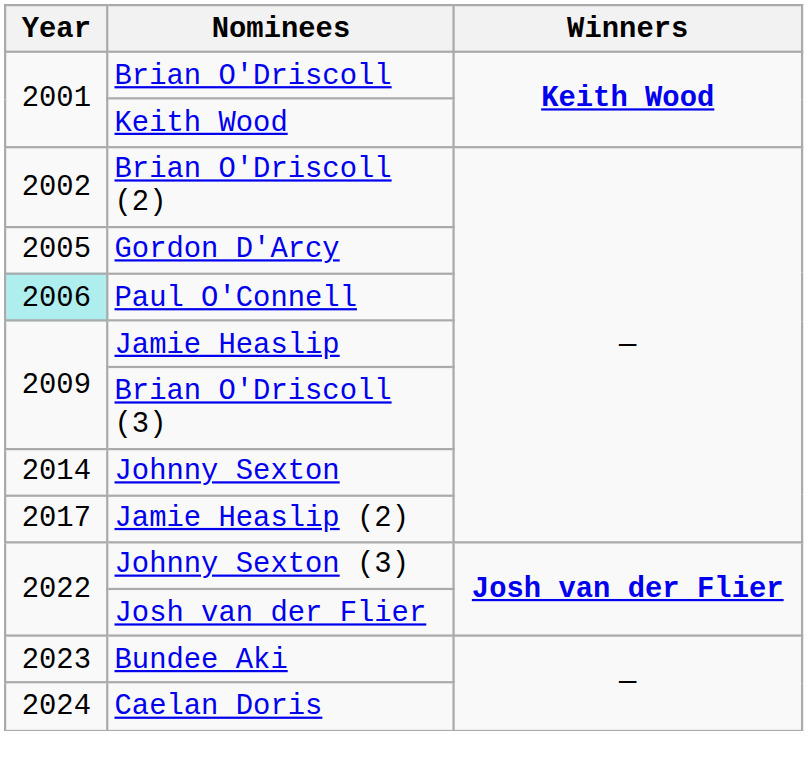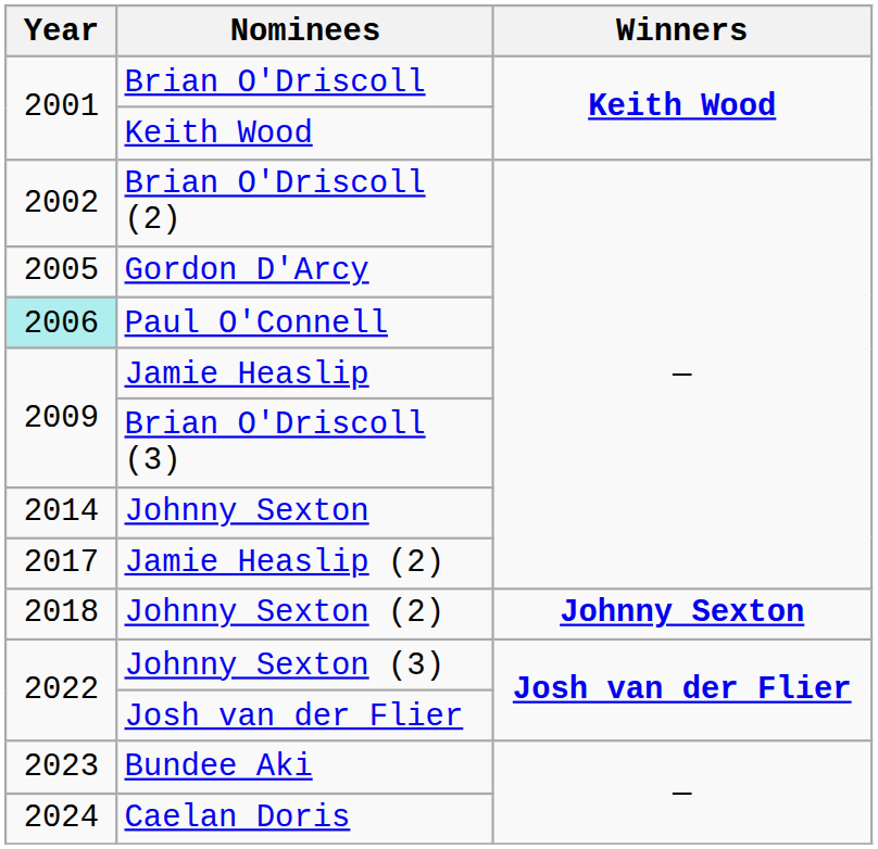+ row: 2018 | Johnny Sexton (2) | Johnny Sexton
